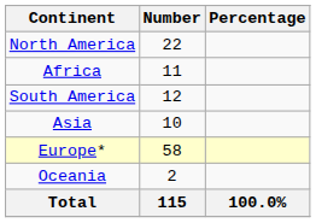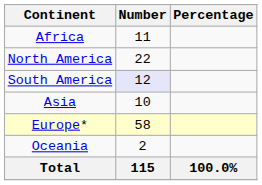rows swapped: Africa <-> North America
South America | Number: no background -> lavender background
